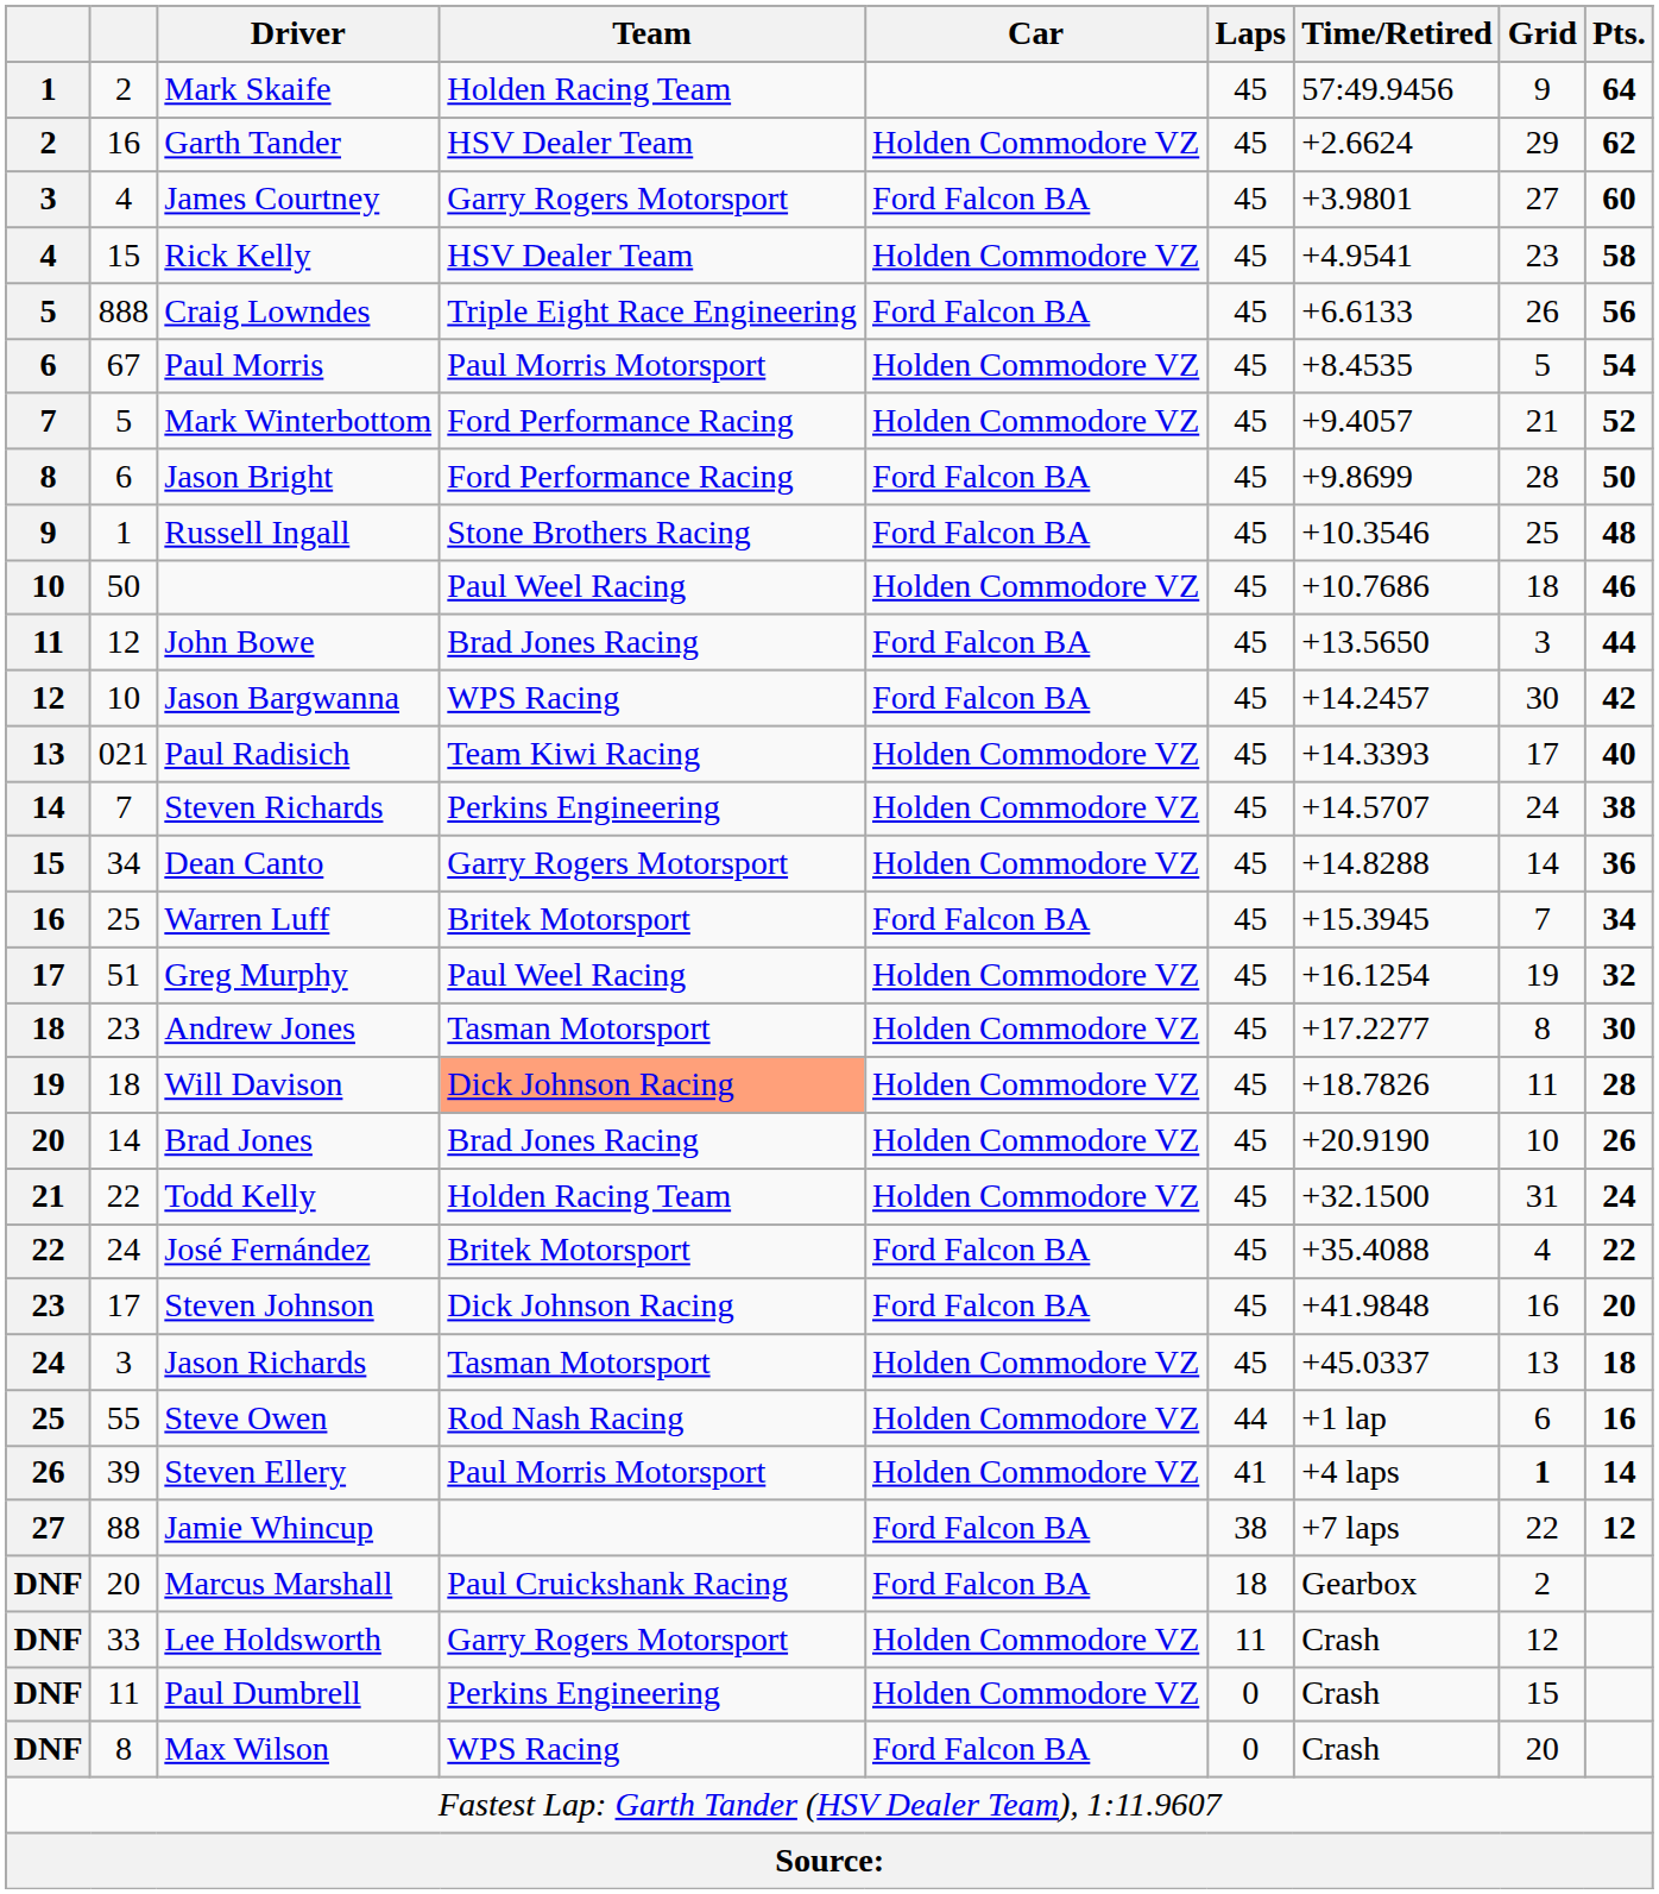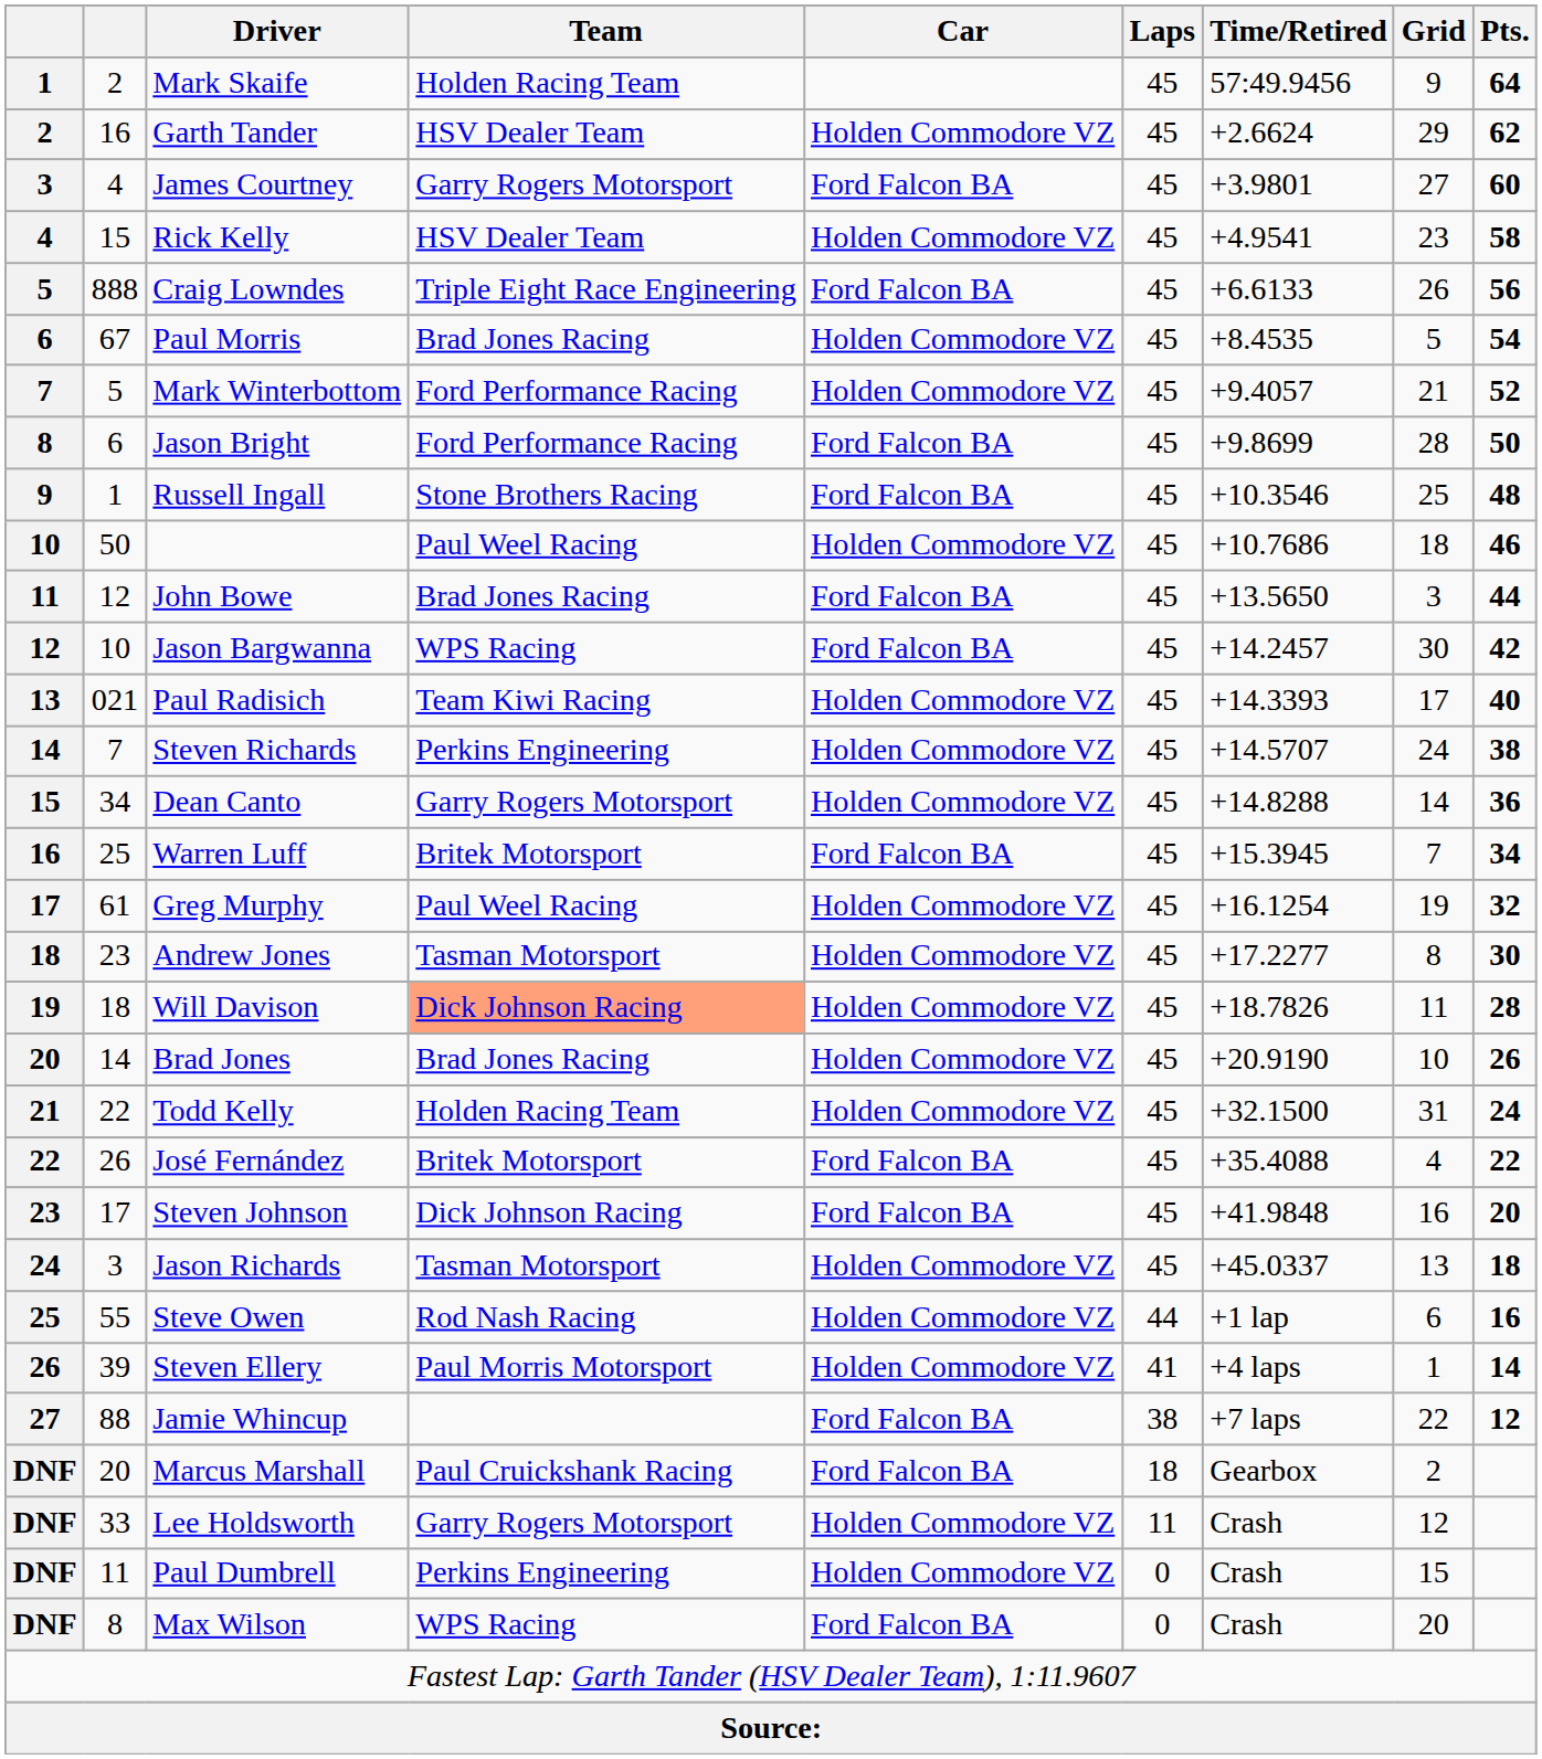Paul Morris | Team: Paul Morris Motorsport -> Brad Jones Racing
Greg Murphy | column 2: 51 -> 61
José Fernández | column 2: 24 -> 26
Steven Ellery | Grid: bold -> normal
